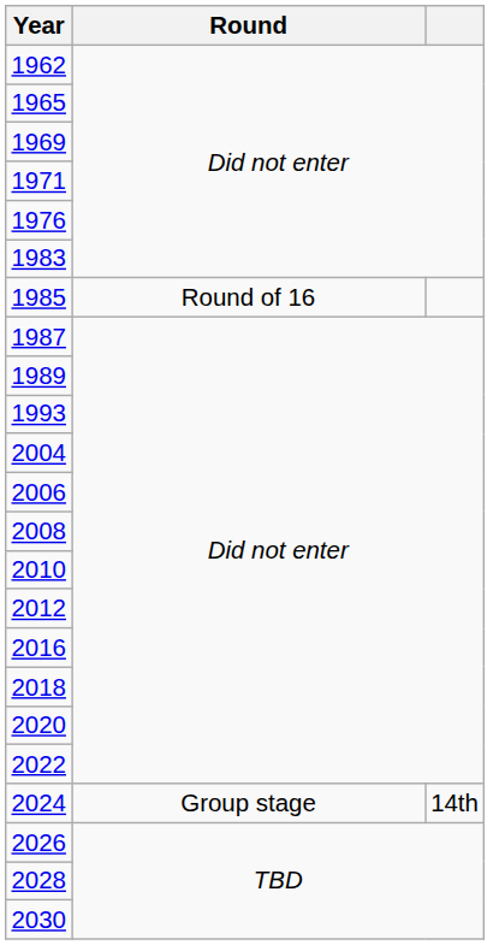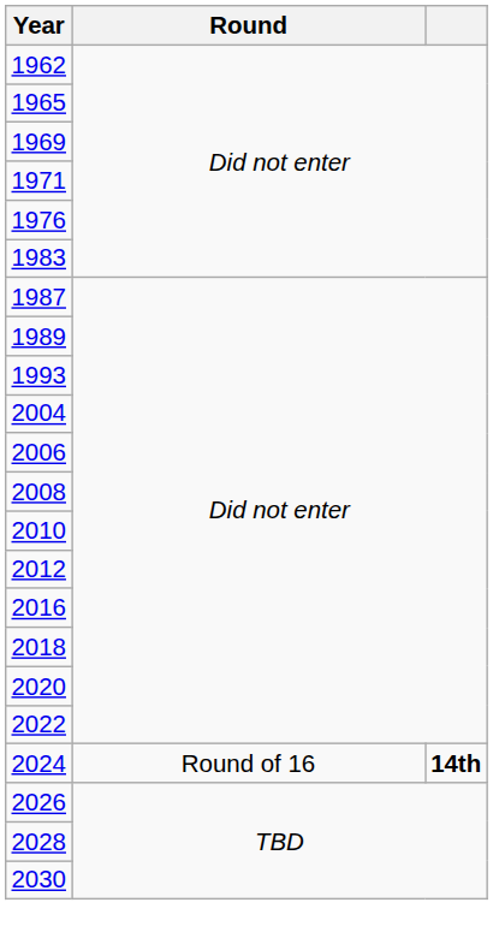- row: 1985 | Round of 16
2024 | Round: Group stage -> Round of 16
2024 | column 3: normal -> bold
